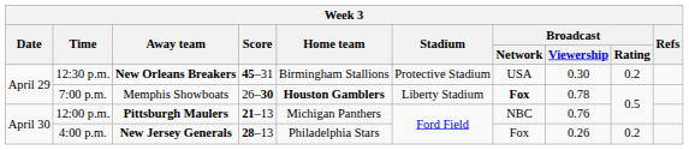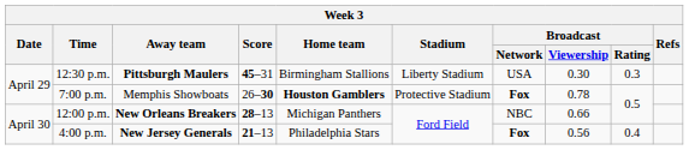12:30 p.m. | Away team: New Orleans Breakers -> Pittsburgh Maulers
12:30 p.m. | Stadium: Protective Stadium -> Liberty Stadium
12:30 p.m. | Broadcast / Rating: 0.2 -> 0.3
7:00 p.m. | Stadium: Liberty Stadium -> Protective Stadium
12:00 p.m. | Away team: Pittsburgh Maulers -> New Orleans Breakers
12:00 p.m. | Score: 21–13 -> 28–13
12:00 p.m. | Broadcast / Viewership: 0.76 -> 0.66
4:00 p.m. | Score: 28–13 -> 21–13
4:00 p.m. | Broadcast / Network: normal -> bold
4:00 p.m. | Broadcast / Viewership: 0.26 -> 0.56
4:00 p.m. | Broadcast / Rating: 0.2 -> 0.4
